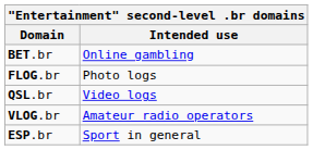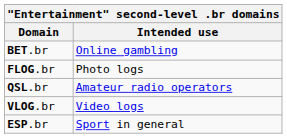QSL.br | Intended use: Video logs -> Amateur radio operators
VLOG.br | Intended use: Amateur radio operators -> Video logs
